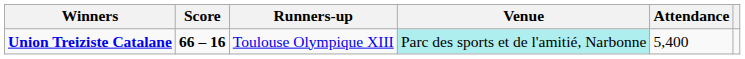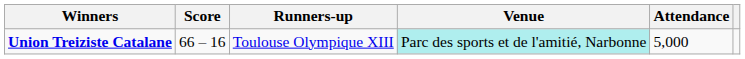Union Treiziste Catalane | Score: bold -> normal
Union Treiziste Catalane | Attendance: 5,400 -> 5,000
